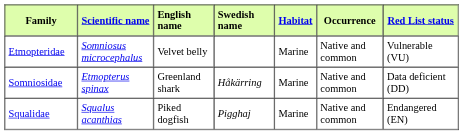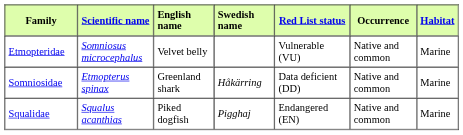columns swapped: Habitat <-> Red List status
